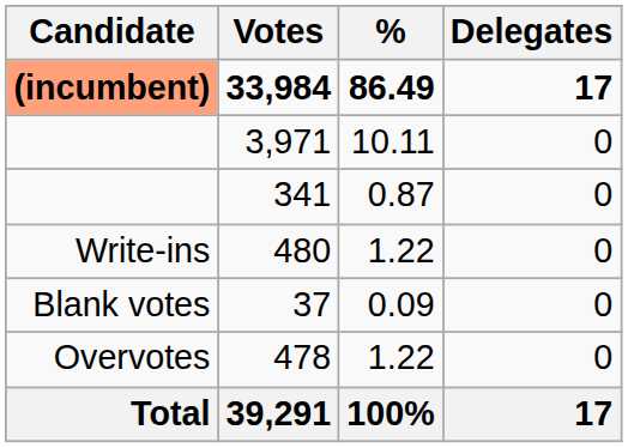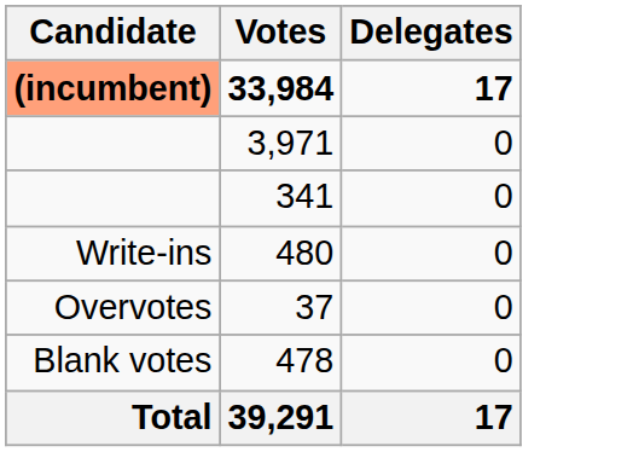- column: % | 86.49 | 10.11 | 0.87 | 1.22 | 0.09 | 1.22 | 100%
37 | Candidate: Blank votes -> Overvotes
478 | Candidate: Overvotes -> Blank votes
